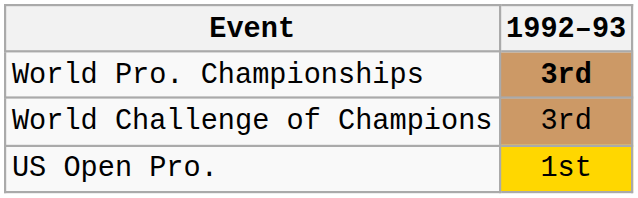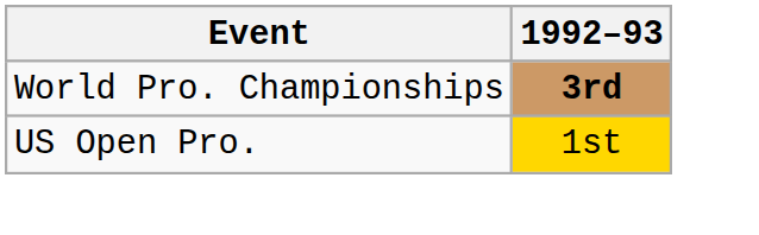- row: World Challenge of Champions | 3rd
